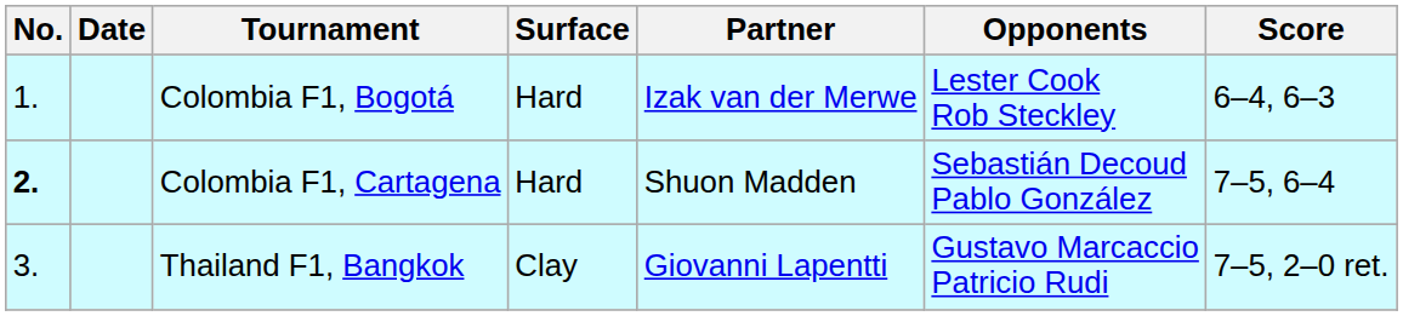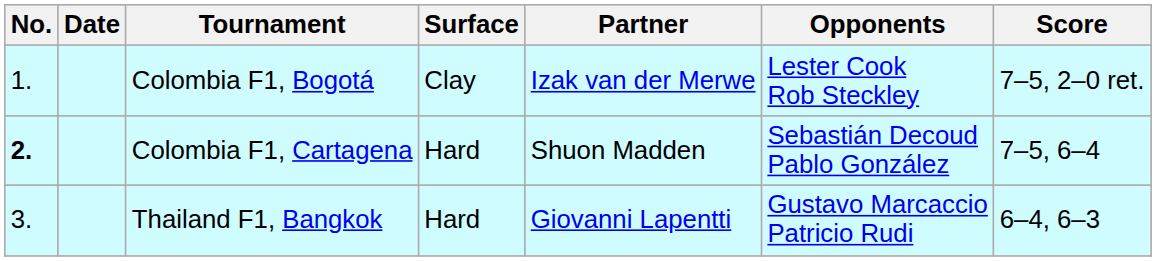Colombia F1, Bogotá | Surface: Hard -> Clay
Colombia F1, Bogotá | Score: 6–4, 6–3 -> 7–5, 2–0 ret.
Thailand F1, Bangkok | Surface: Clay -> Hard
Thailand F1, Bangkok | Score: 7–5, 2–0 ret. -> 6–4, 6–3
